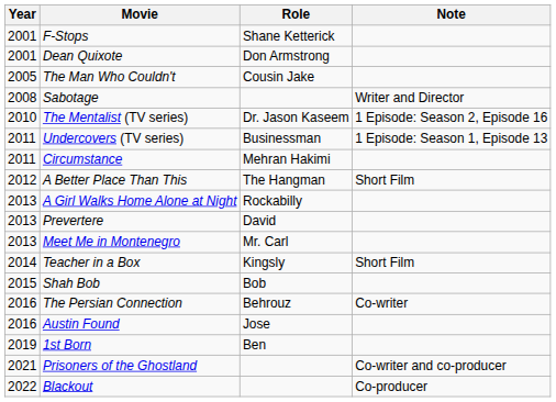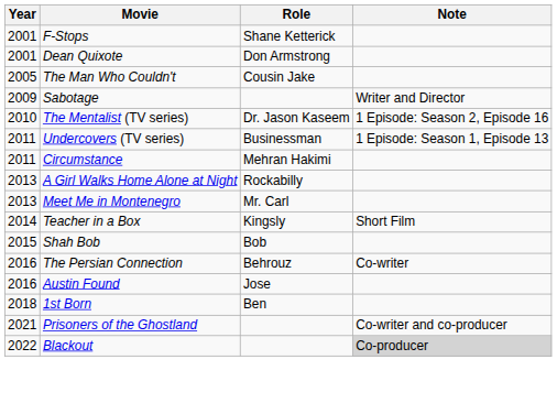Sabotage | Year: 2008 -> 2009
- row: 2012 | A Better Place Than This | The Hangman | Short Film
- row: 2013 | Prevertere | David
1st Born | Year: 2019 -> 2018
Blackout | Note: no background -> lightgrey background
